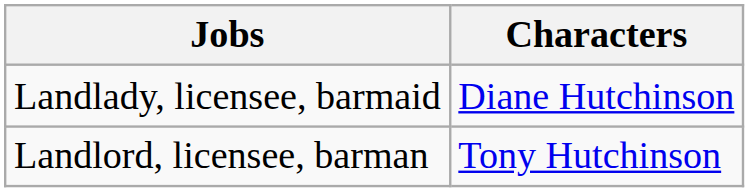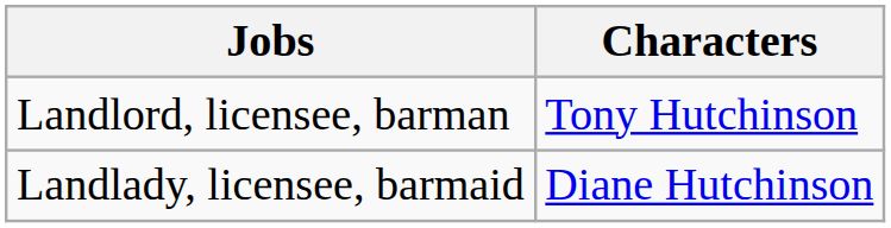rows swapped: Landlord, licensee, barman <-> Landlady, licensee, barmaid
